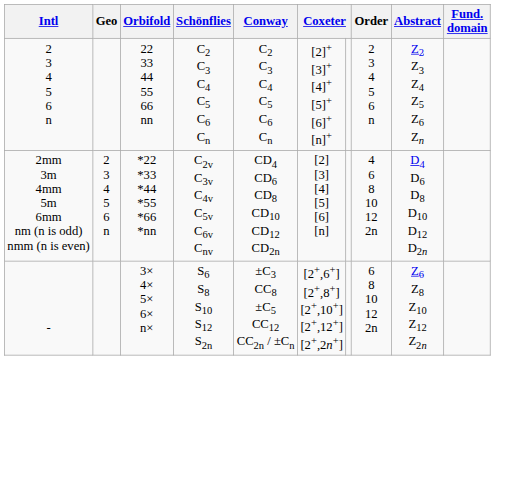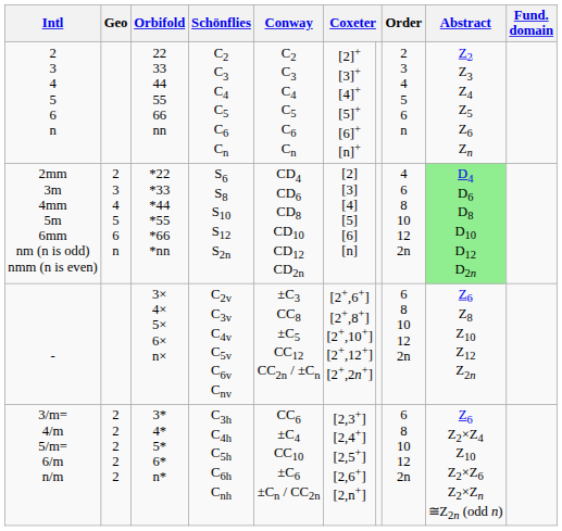2mm 3m 4mm 5m 6mm nm (n is odd) nmm (n is even) | Schönflies: C2v C3v C4v C5v C6v Cnv -> S6 S8 S10 S12 S2n
2mm 3m 4mm 5m 6mm nm (n is odd) nmm (n is even) | Abstract: no background -> lightgreen background
- | Schönflies: S6 S8 S10 S12 S2n -> C2v C3v C4v C5v C6v Cnv
+ row: 3/m= 4/m 5/m= 6/m n/m | 2 2 2 2 2 | 3* 4* 5* 6* n* | C3h C4h C5h C6h Cnh | CC6 ±C4 CC10 ±C6 ±Cn / CC2n | [2,3+] [2,4+] [2,5+] [2,6+] [2,n+] | 6 8 10 12 2n | Z6 Z2×Z4 Z10 Z2×Z6 Z2×Zn ≅Z2n (odd n)
